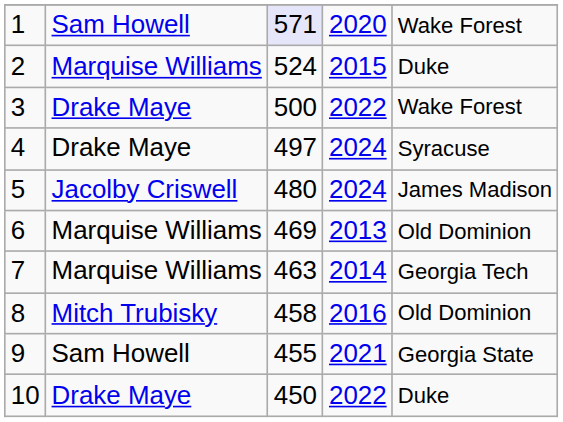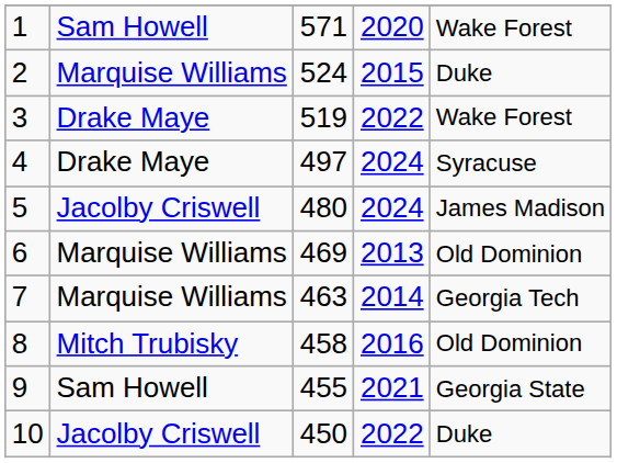1 | column 3: lavender background -> no background
3 | column 3: 500 -> 519
10 | column 2: Drake Maye -> Jacolby Criswell
